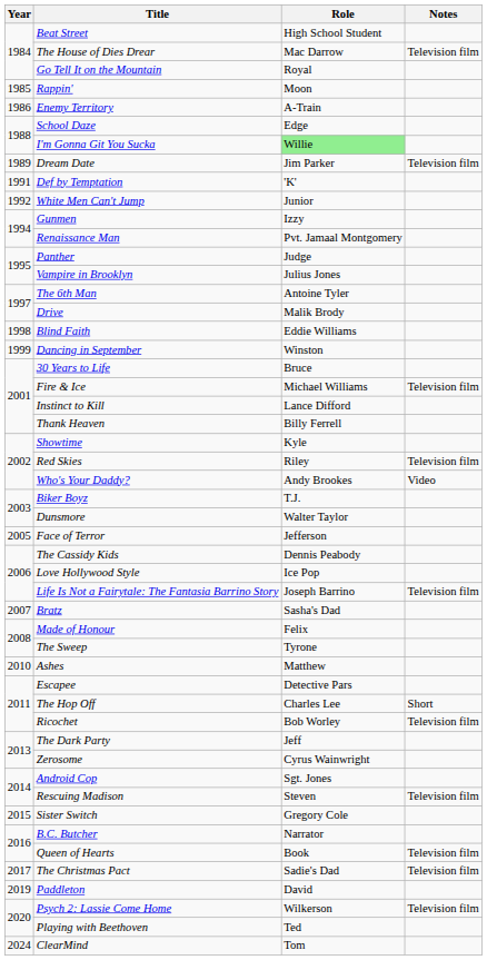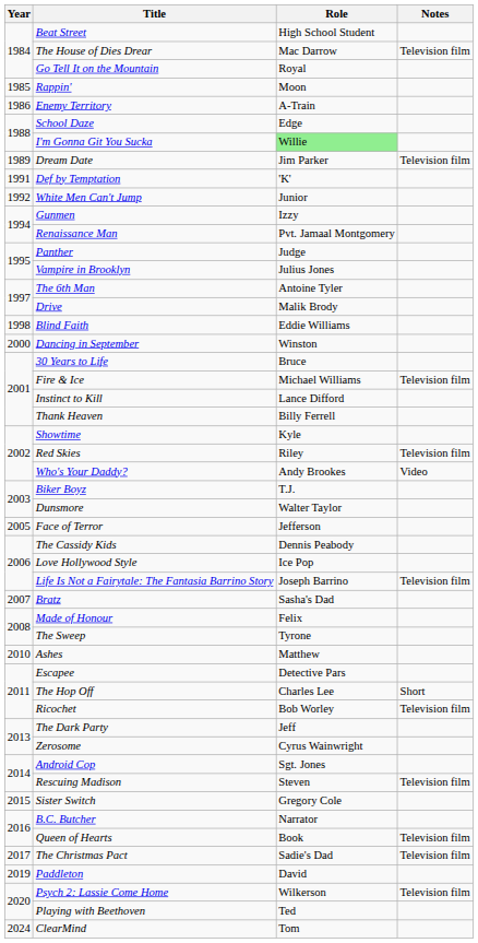Dancing in September | Year: 1999 -> 2000
